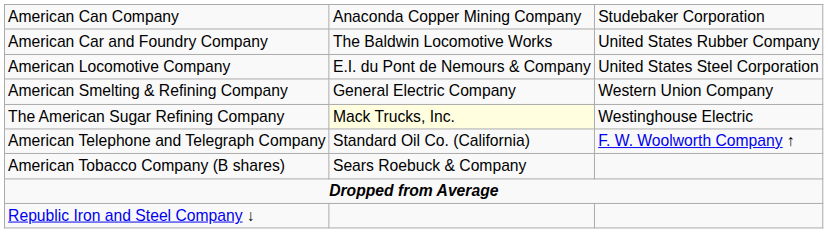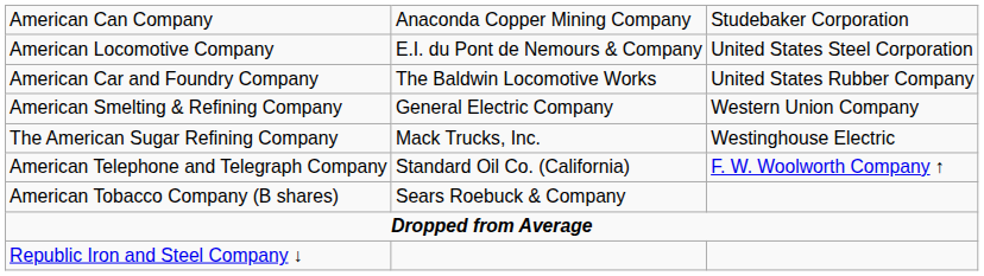rows swapped: American Car and Foundry Company <-> American Locomotive Company
The American Sugar Refining Company | column 2: lightyellow background -> no background
